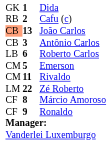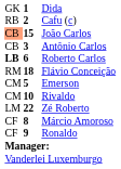João Carlos | column 2: 13 -> 15
Roberto Carlos | column 1: normal -> bold
+ row: RM | 18 | Flávio Conceição
Rivaldo | column 2: 11 -> 10
